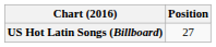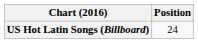US Hot Latin Songs (Billboard) | Position: 27 -> 24
